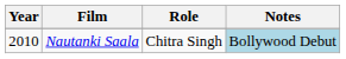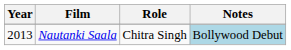Nautanki Saala | Year: 2010 -> 2013
